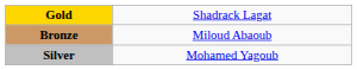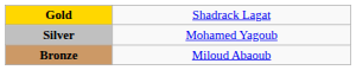rows swapped: Silver <-> Bronze
